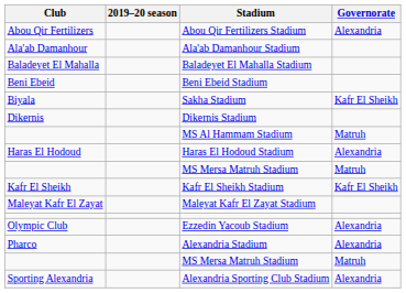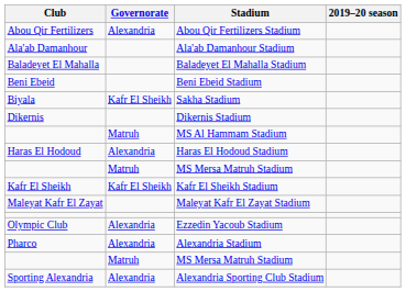columns swapped: Governorate <-> 2019–20 season
